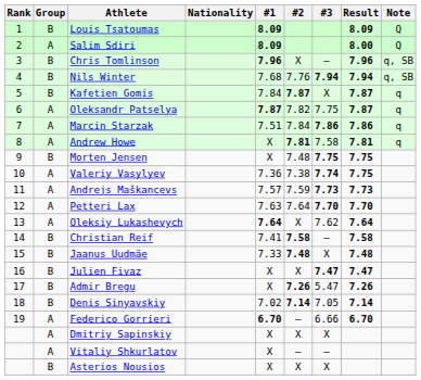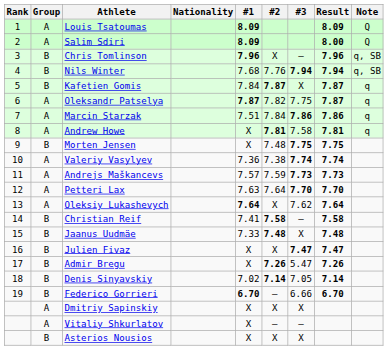Louis Tsatoumas | Group: B -> A
Valeriy Vasylyev | Result: 7.75 -> 7.74
Federico Gorrieri | Group: A -> B
